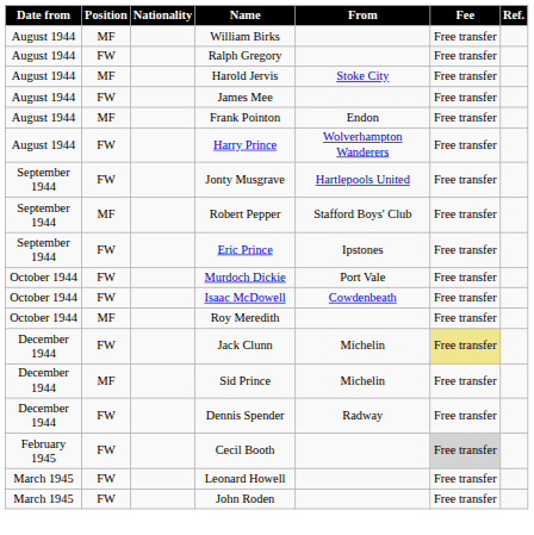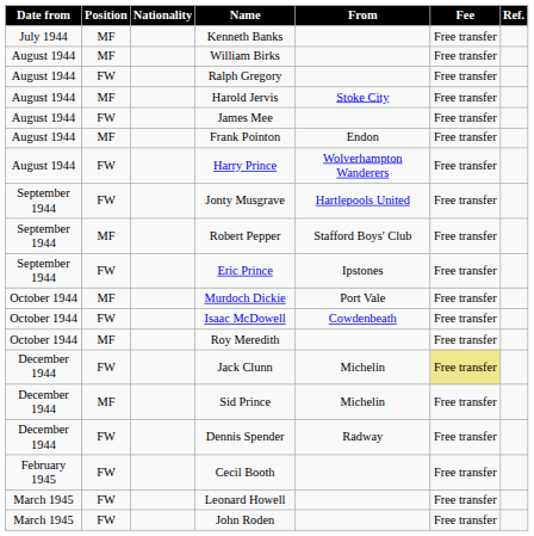+ row: July 1944 | MF | Kenneth Banks | Free transfer
Murdoch Dickie | Position: FW -> MF
Cecil Booth | Fee: lightgrey background -> no background
